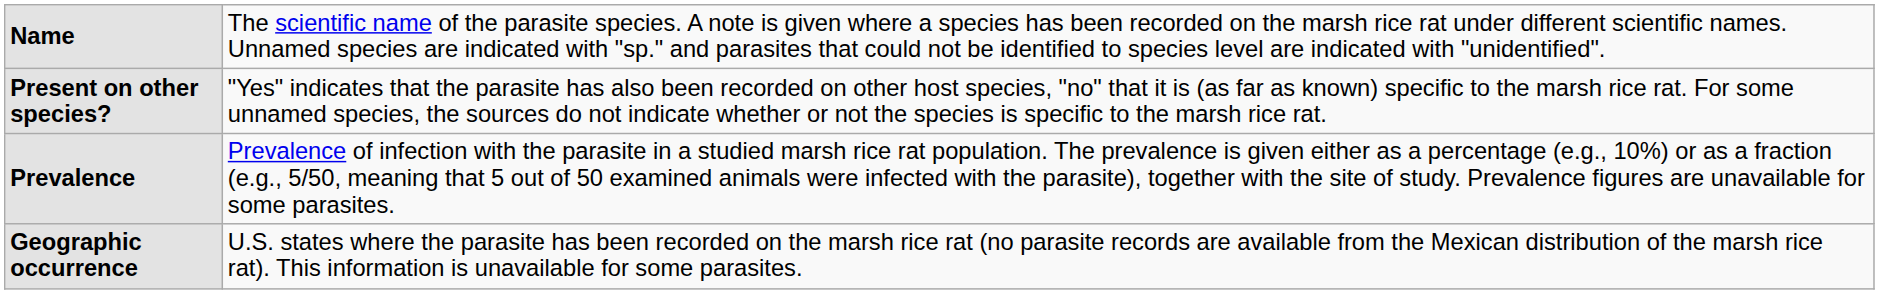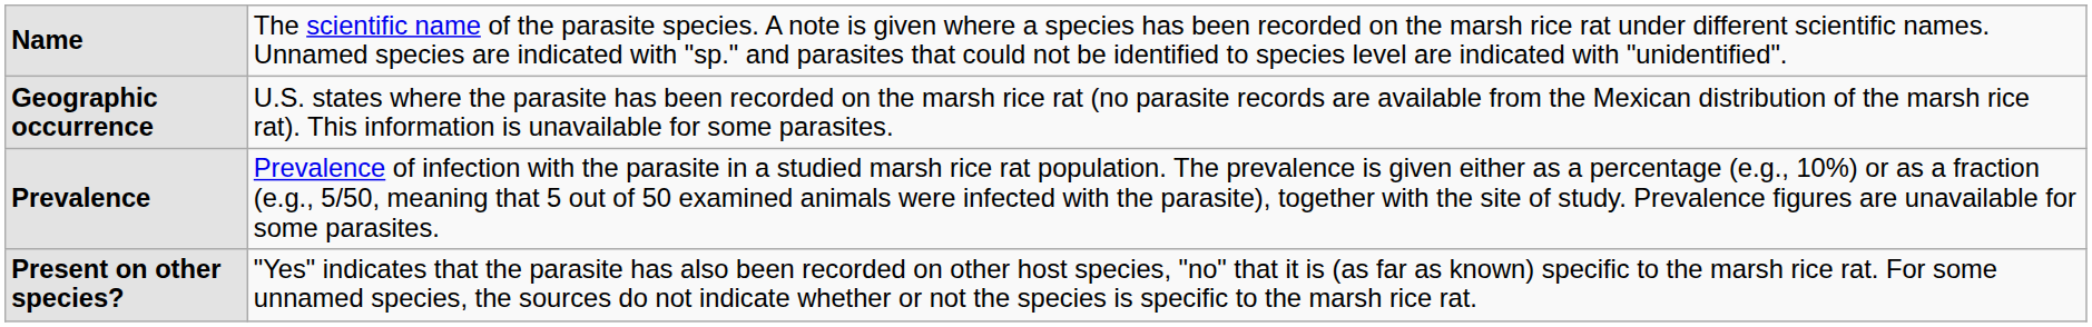rows swapped: Geographic occurrence <-> Present on other species?
